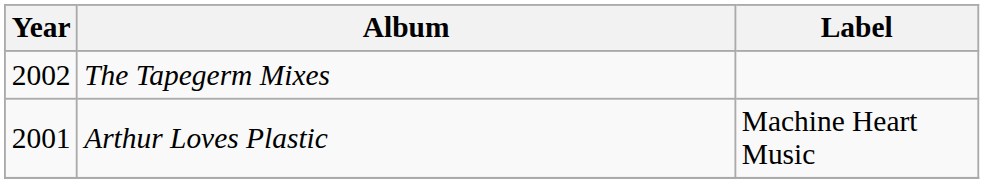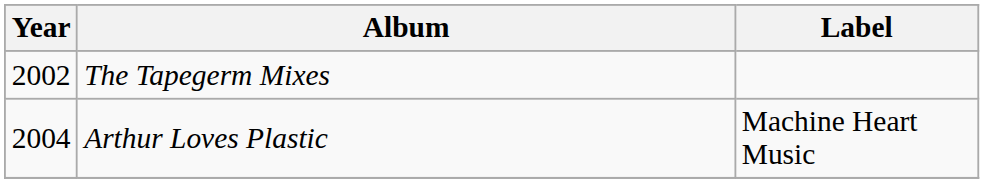Arthur Loves Plastic | Year: 2001 -> 2004
